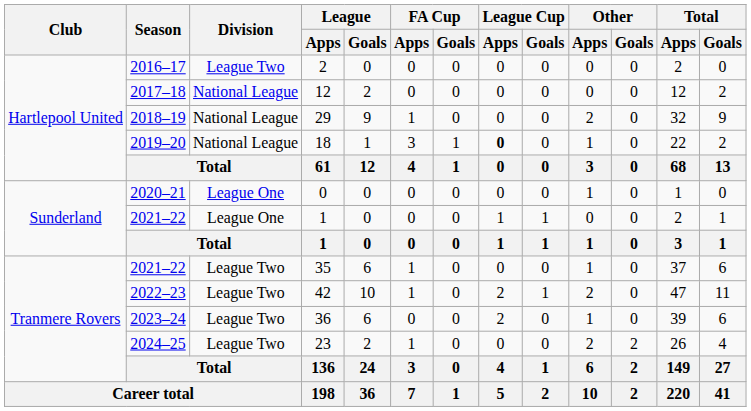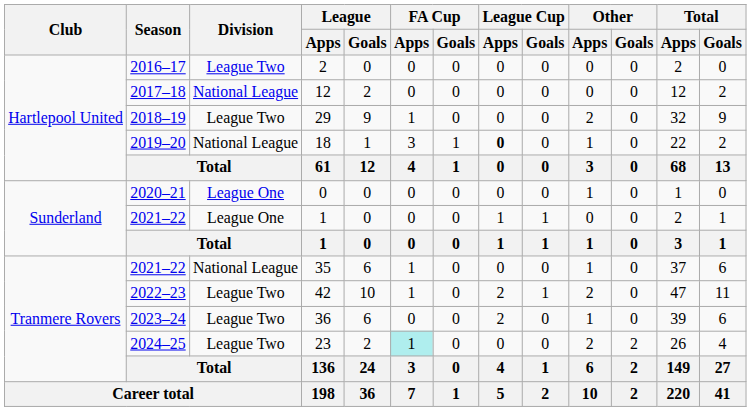29 | Division: National League -> League Two
35 | Division: League Two -> National League
23 | FA Cup / Apps: no background -> paleturquoise background
